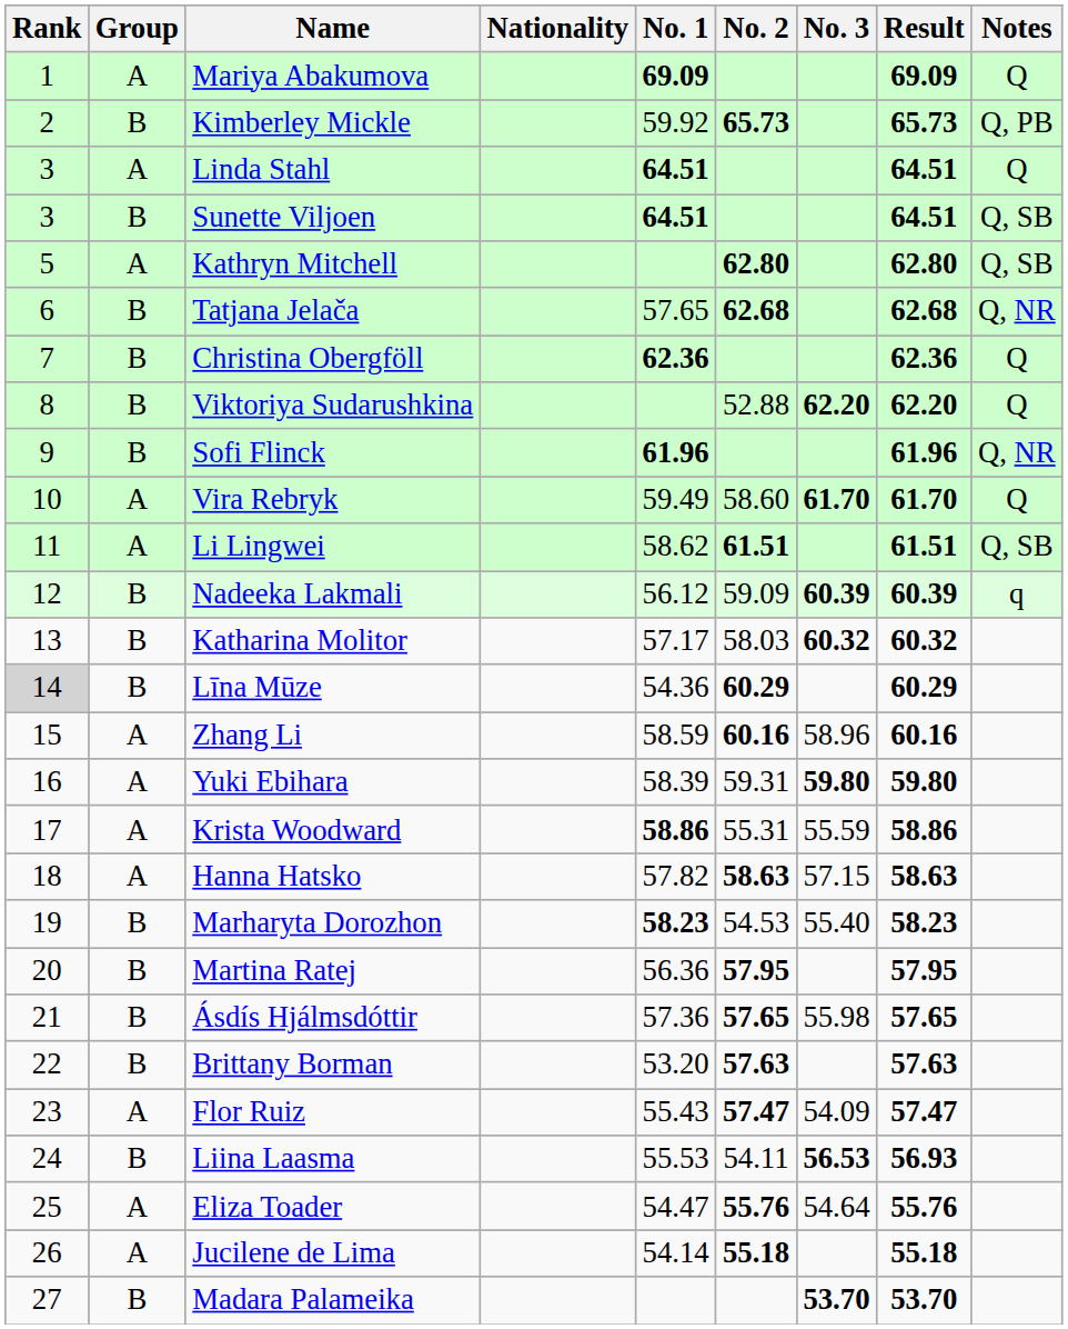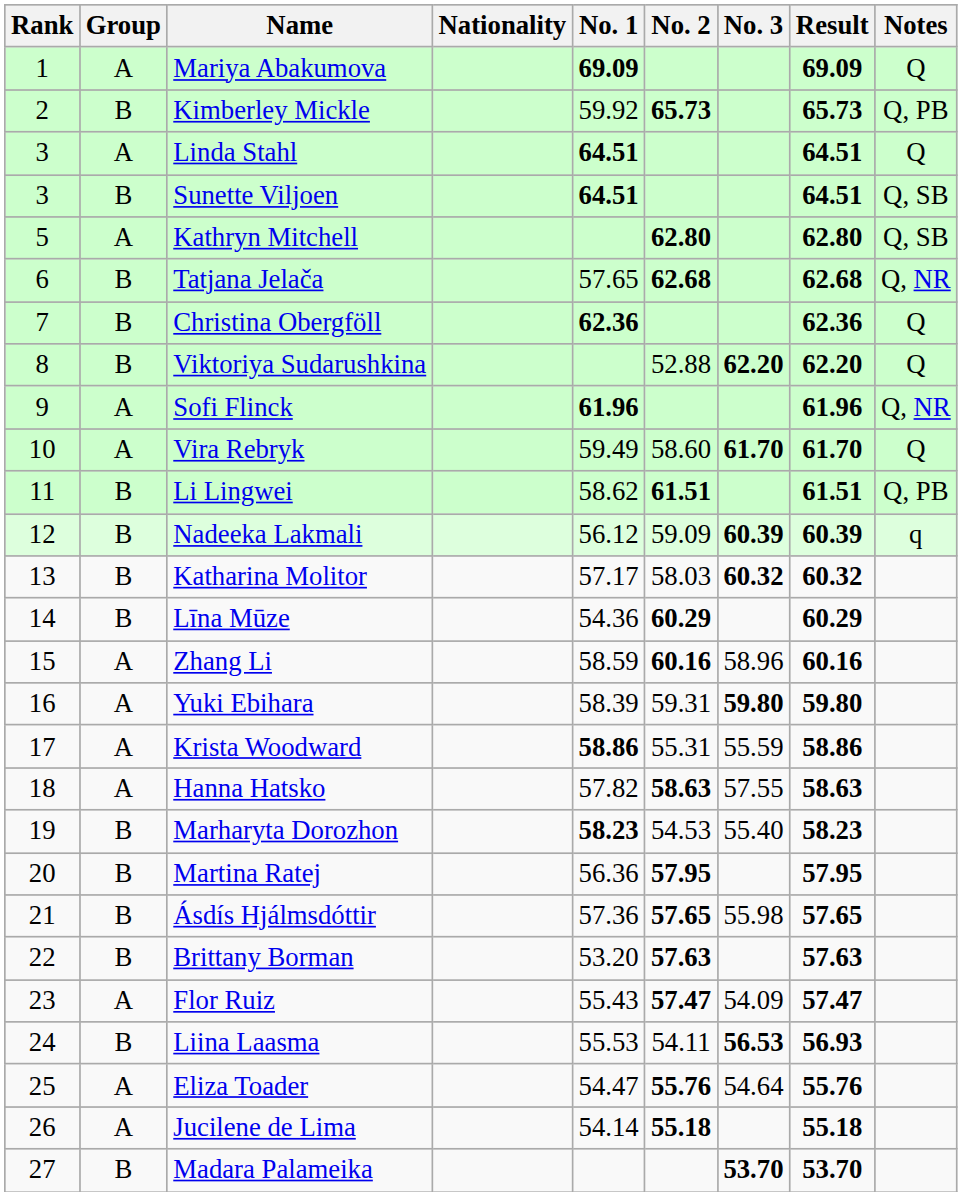Sofi Flinck | Group: B -> A
Li Lingwei | Group: A -> B
Li Lingwei | Notes: Q, SB -> Q, PB
Līna Mūze | Rank: lightgrey background -> no background
Hanna Hatsko | No. 3: 57.15 -> 57.55
